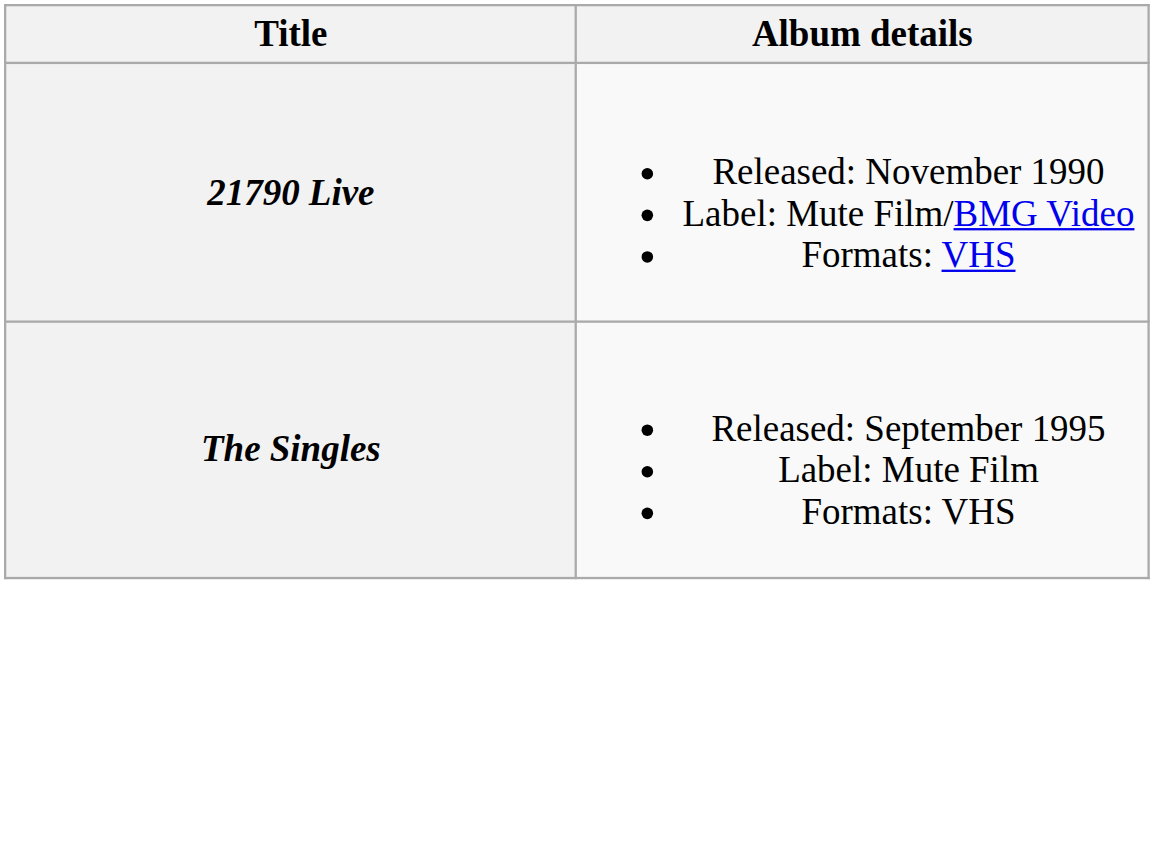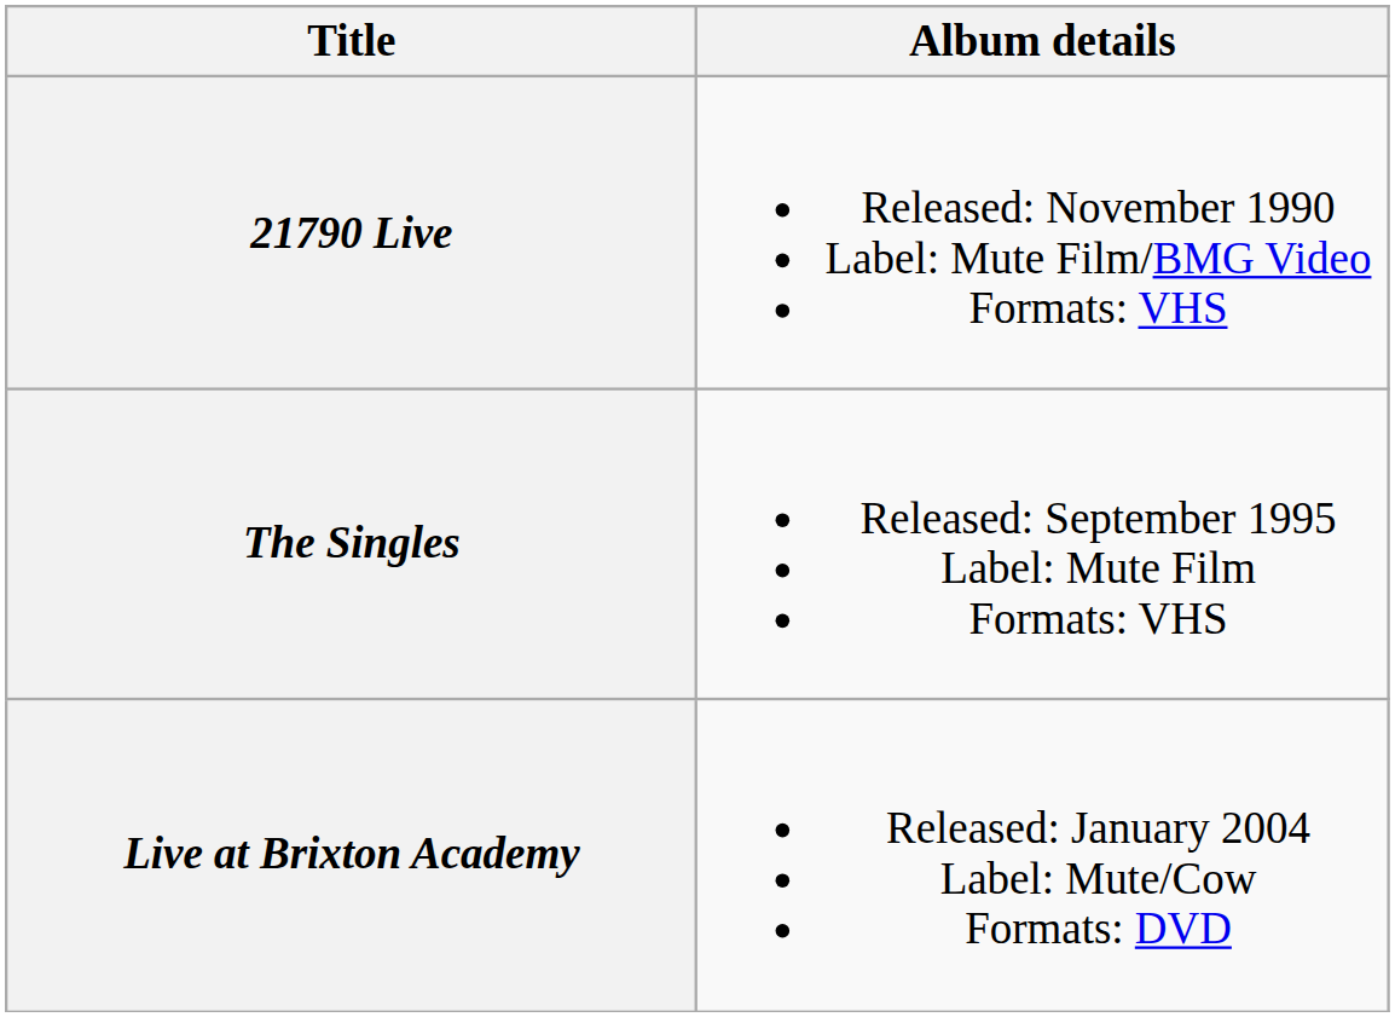+ row: Live at Brixton Academy | Released: January 2004 Label: Mute/Cow Formats: DVD
